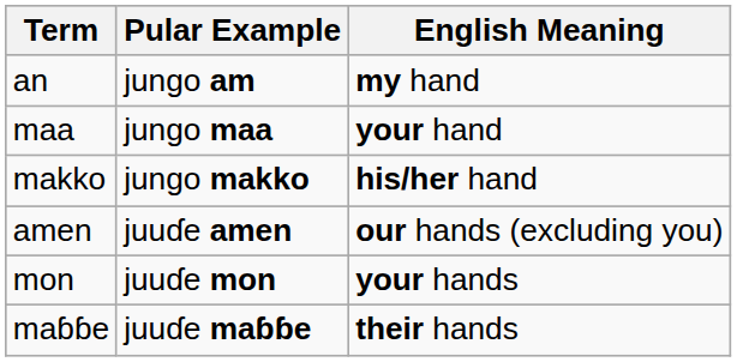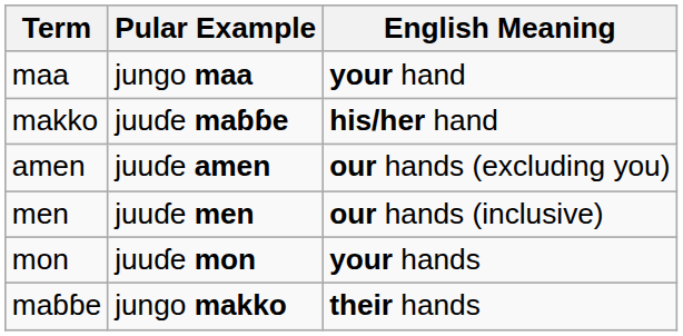- row: an | jungo am | my hand
makko | Pular Example: jungo makko -> juuɗe maɓɓe
+ row: men | juuɗe men | our hands (inclusive)
maɓɓe | Pular Example: juuɗe maɓɓe -> jungo makko
